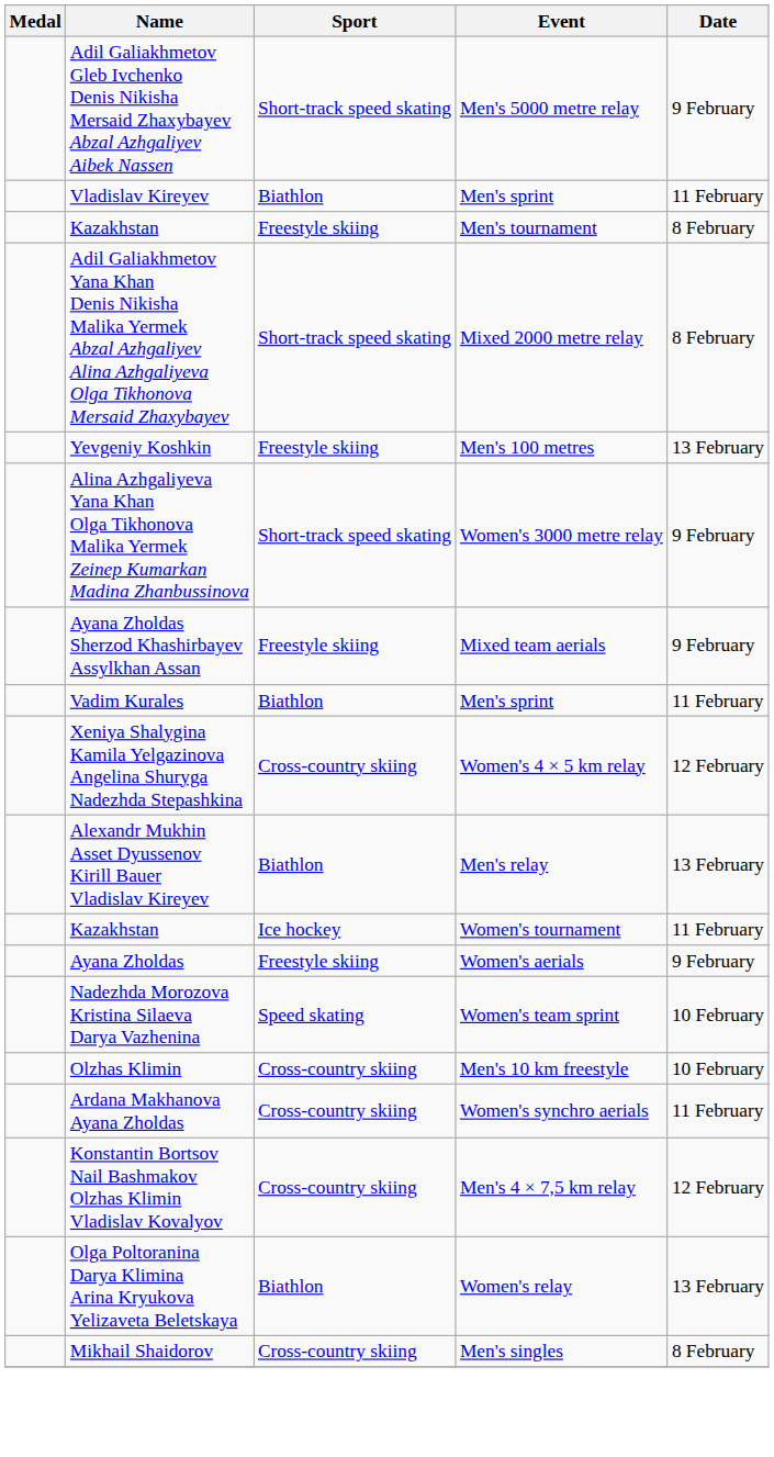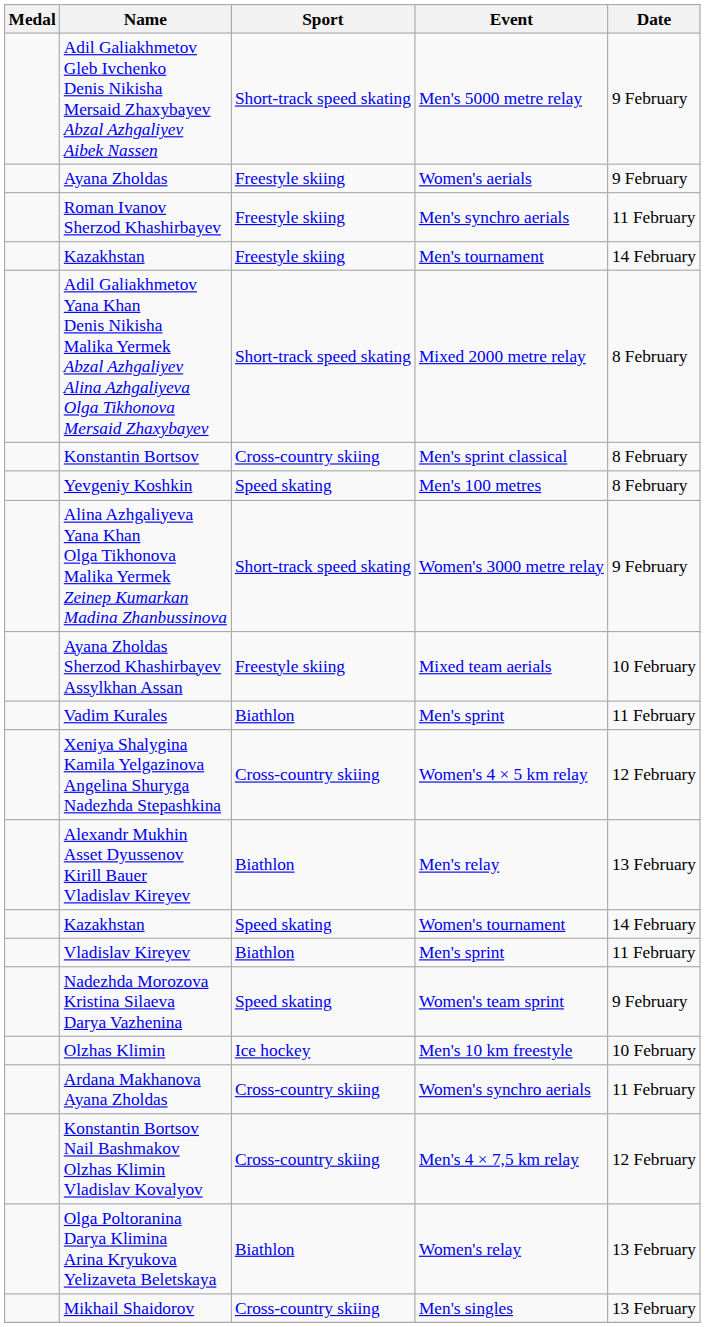rows swapped: Vladislav Kireyev <-> Ayana Zholdas
+ row: Roman Ivanov Sherzod Khashirbayev | Freestyle skiing | Men's synchro aerials | 11 February
Kazakhstan / Men's tournament | Date: 8 February -> 14 February
+ row: Konstantin Bortsov | Cross-country skiing | Men's sprint classical | 8 February
Yevgeniy Koshkin | Sport: Freestyle skiing -> Speed skating
Yevgeniy Koshkin | Date: 13 February -> 8 February
Ayana Zholdas Sherzod Khashirbayev Assylkhan Assan | Date: 9 February -> 10 February
Kazakhstan / Women's tournament | Sport: Ice hockey -> Speed skating
Kazakhstan / Women's tournament | Date: 11 February -> 14 February
Nadezhda Morozova Kristina Silaeva Darya Vazhenina | Date: 10 February -> 9 February
Olzhas Klimin | Sport: Cross-country skiing -> Ice hockey
Mikhail Shaidorov | Date: 8 February -> 13 February
